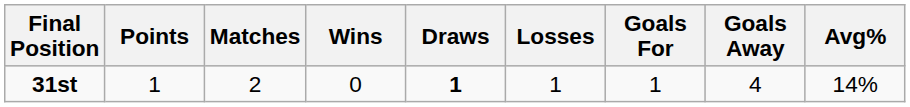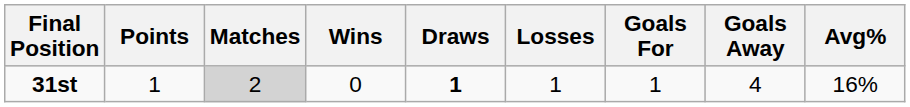31st | Matches: no background -> lightgrey background
31st | Avg%: 14% -> 16%
